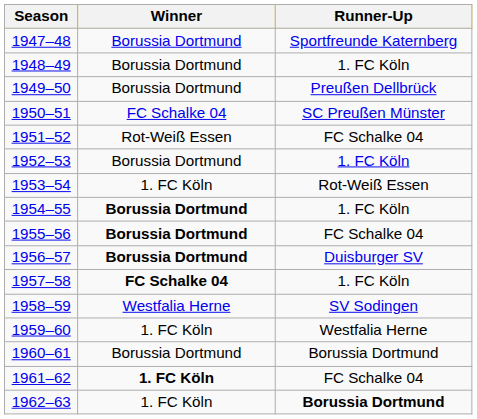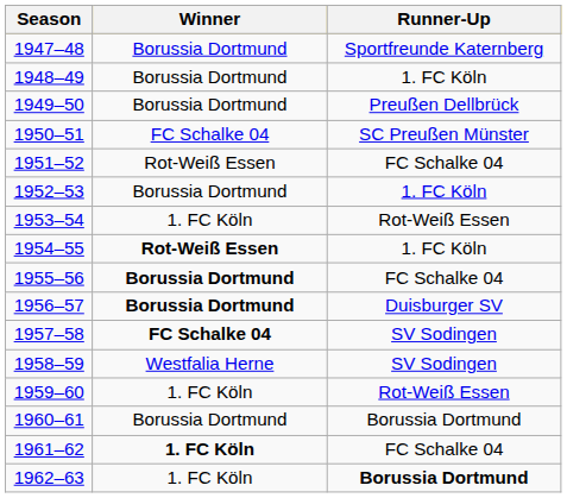1954–55 | Winner: Borussia Dortmund -> Rot-Weiß Essen
1957–58 | Runner-Up: 1. FC Köln -> SV Sodingen
1959–60 | Runner-Up: Westfalia Herne -> Rot-Weiß Essen
